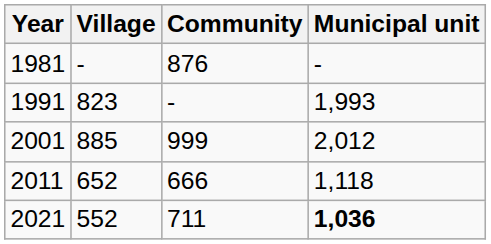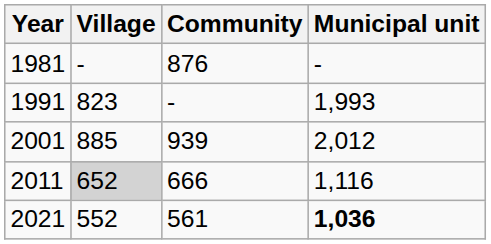2001 | Community: 999 -> 939
2011 | Village: no background -> lightgrey background
2011 | Municipal unit: 1,118 -> 1,116
2021 | Community: 711 -> 561
